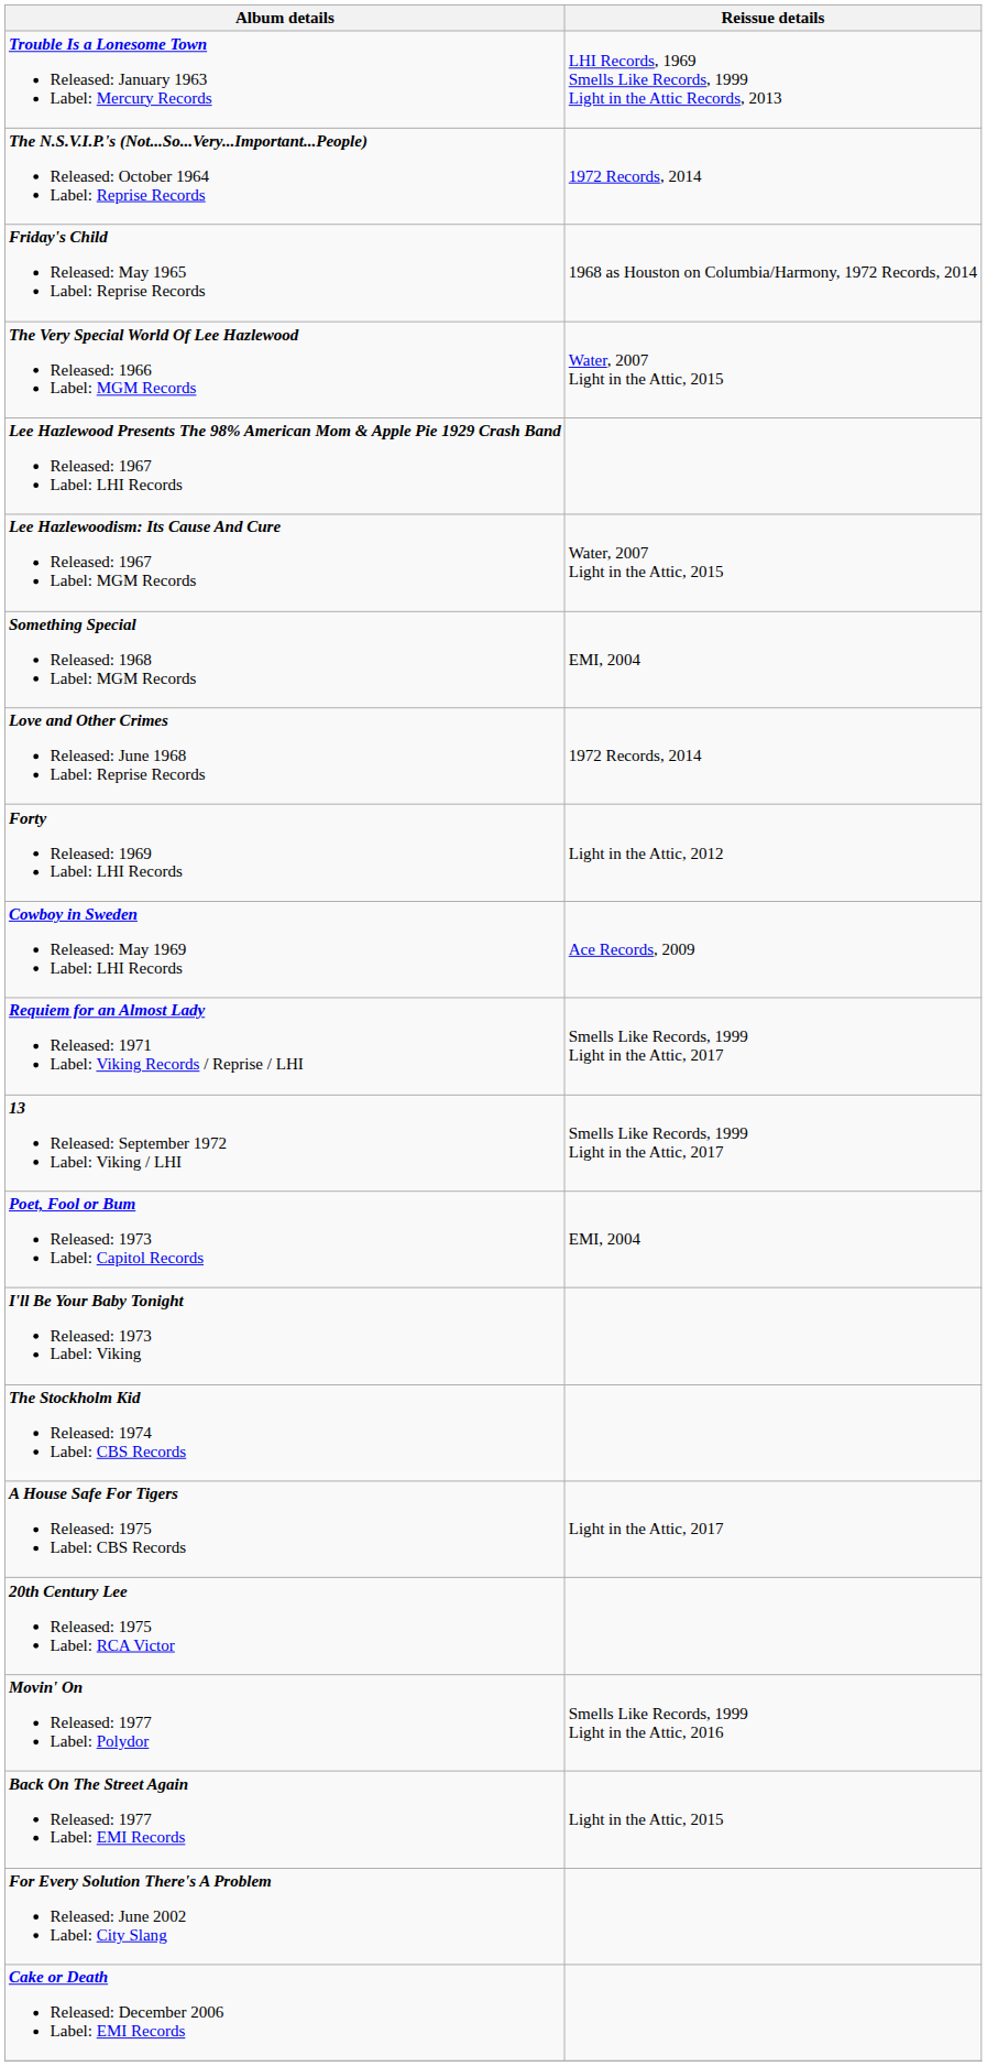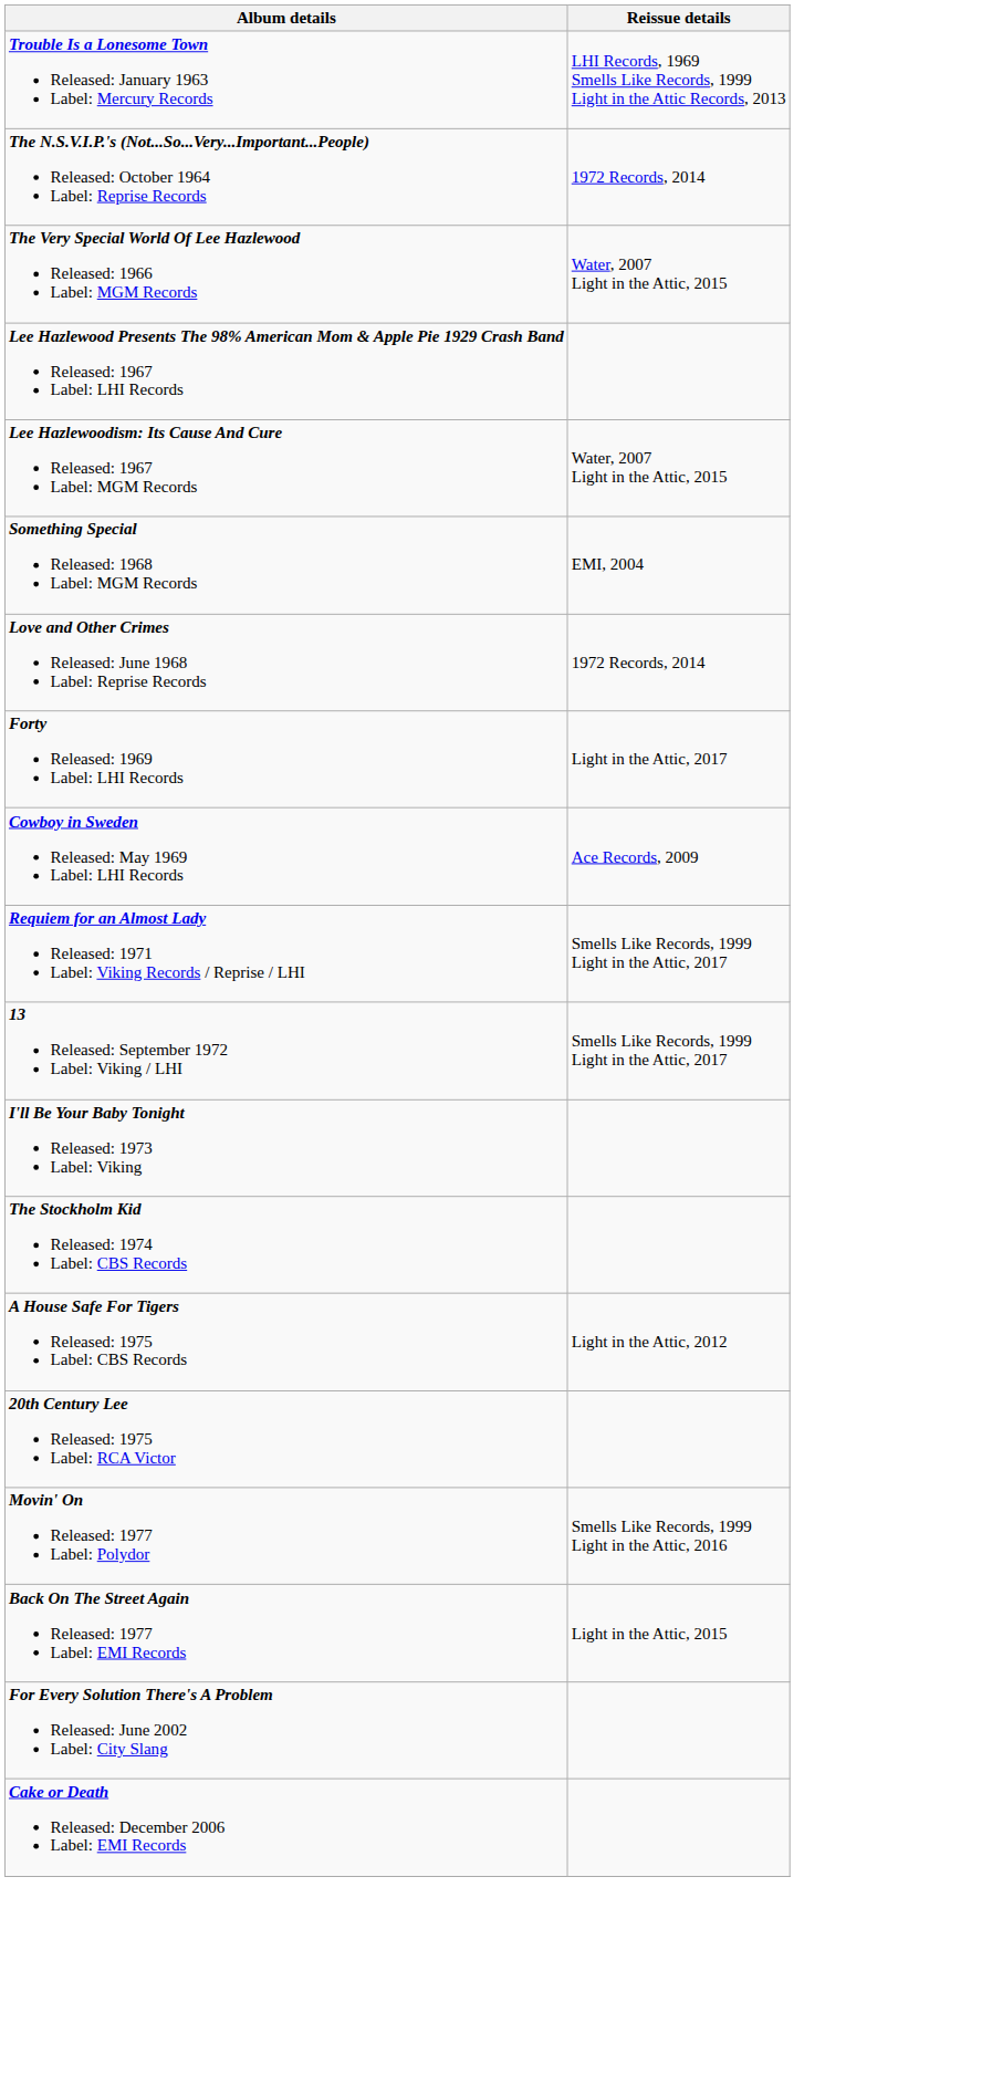- row: Friday's Child Released: May 1965 Label: Reprise Records | 1968 as Houston on Columbia/Harmony, 1972 Records, 2014
Forty Released: 1969 Label: LHI Records | Reissue details: Light in the Attic, 2012 -> Light in the Attic, 2017
- row: Poet, Fool or Bum Released: 1973 Label: Capitol Records | EMI, 2004
A House Safe For Tigers Released: 1975 Label: CBS Records | Reissue details: Light in the Attic, 2017 -> Light in the Attic, 2012
